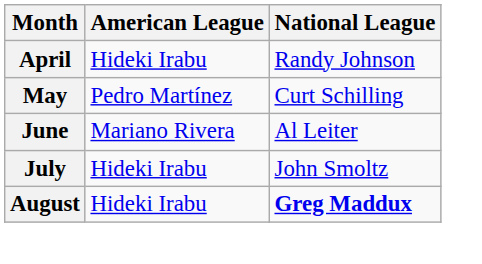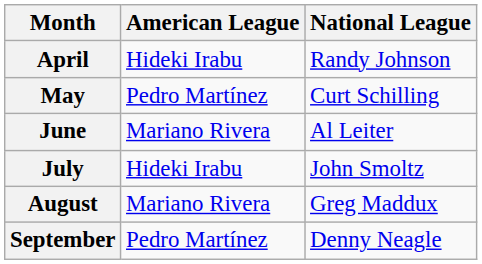August | American League: Hideki Irabu -> Mariano Rivera
August | National League: bold -> normal
+ row: September | Pedro Martínez | Denny Neagle
